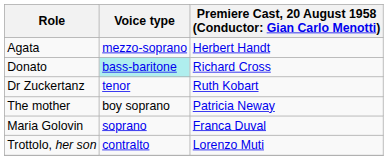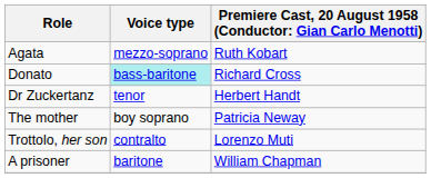Agata | column 3: Herbert Handt -> Ruth Kobart
Dr Zuckertanz | column 3: Ruth Kobart -> Herbert Handt
- row: Maria Golovin | soprano | Franca Duval
+ row: A prisoner | baritone | William Chapman
